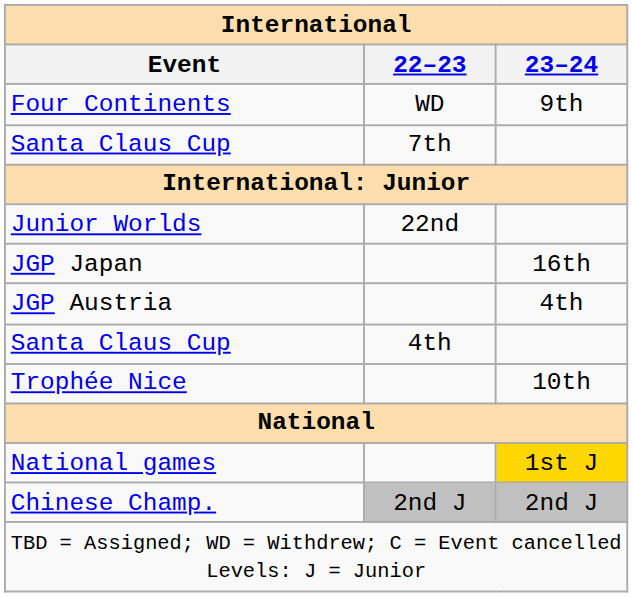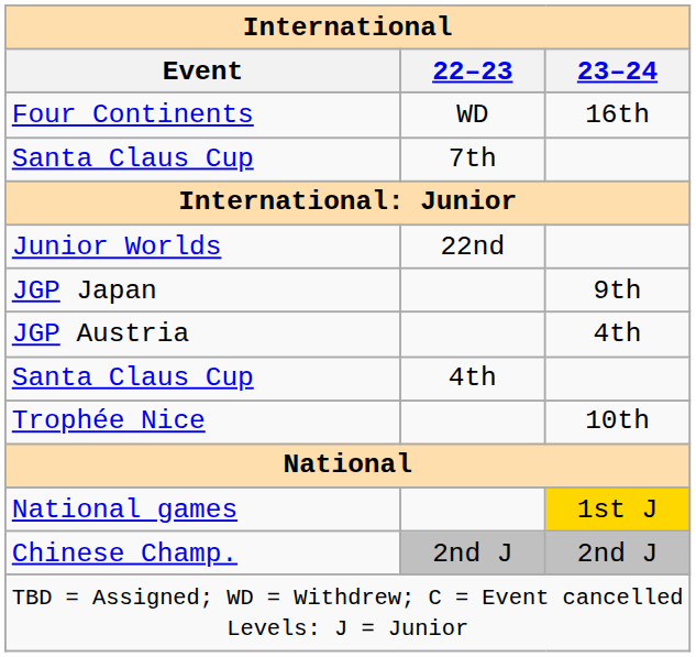Four Continents | 23–24: 9th -> 16th
JGP Japan | 23–24: 16th -> 9th
